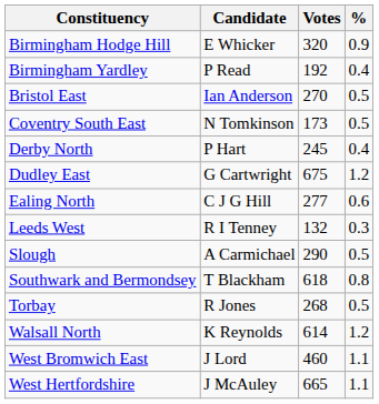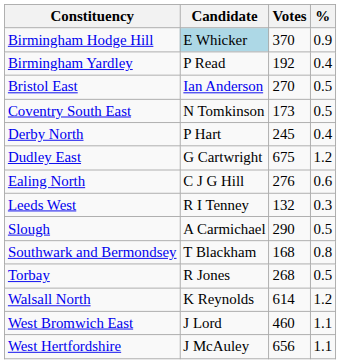Birmingham Hodge Hill | Candidate: no background -> lightblue background
Birmingham Hodge Hill | Votes: 320 -> 370
Ealing North | Votes: 277 -> 276
Southwark and Bermondsey | Votes: 618 -> 168
West Hertfordshire | Votes: 665 -> 656
